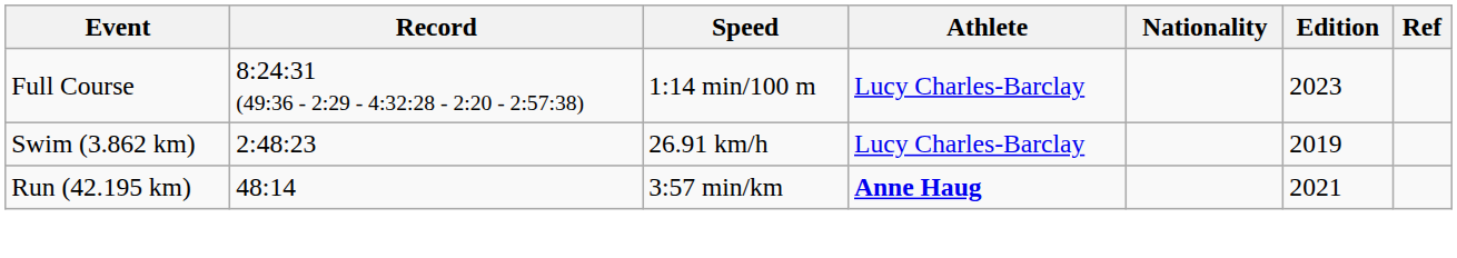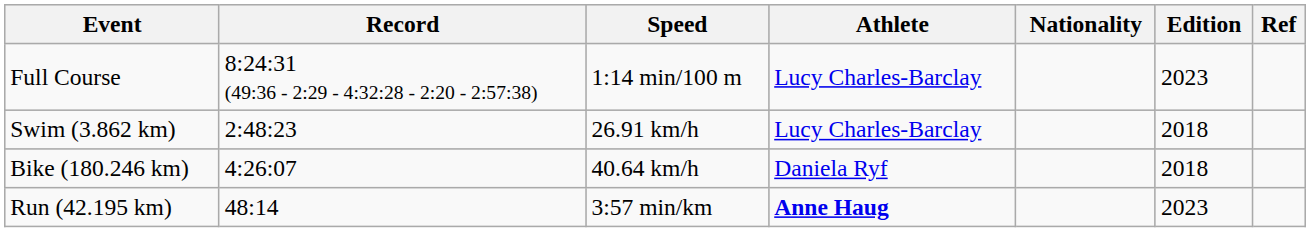Swim (3.862 km) | Edition: 2019 -> 2018
+ row: Bike (180.246 km) | 4:26:07 | 40.64 km/h | Daniela Ryf | 2018
Run (42.195 km) | Edition: 2021 -> 2023
